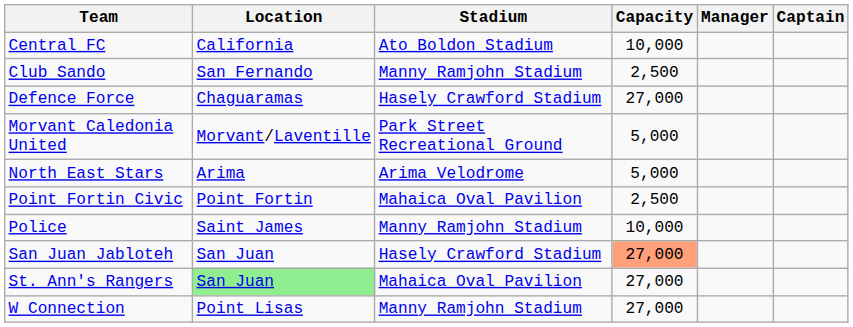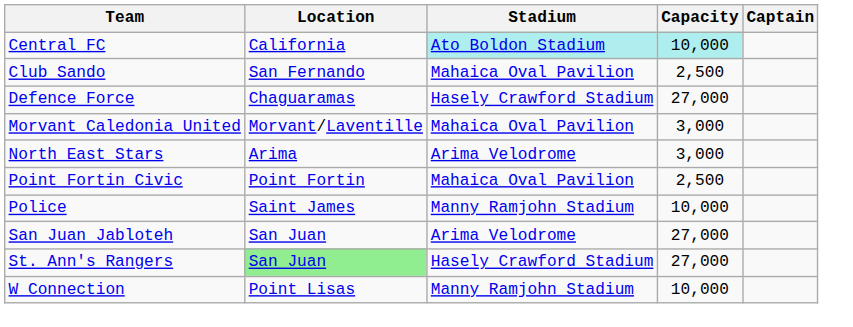- column: Manager
Central FC | Stadium: no background -> paleturquoise background
Central FC | Capacity: no background -> paleturquoise background
Club Sando | Stadium: Manny Ramjohn Stadium -> Mahaica Oval Pavilion
Morvant Caledonia United | Stadium: Park Street Recreational Ground -> Mahaica Oval Pavilion
Morvant Caledonia United | Capacity: 5,000 -> 3,000
North East Stars | Capacity: 5,000 -> 3,000
San Juan Jabloteh | Stadium: Hasely Crawford Stadium -> Arima Velodrome
San Juan Jabloteh | Capacity: lightsalmon background -> no background
St. Ann's Rangers | Stadium: Mahaica Oval Pavilion -> Hasely Crawford Stadium
W Connection | Capacity: 27,000 -> 10,000
